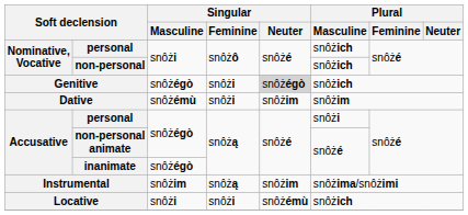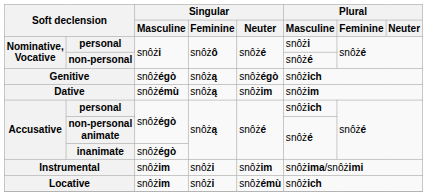Nominative, Vocative / personal | Plural / Masculine: snôżich -> snôżi
non-personal | Plural / Masculine: snôżich -> snôżé
Genitive | Singular / Feminine: snôżi -> snôżą
Genitive | Singular / Neuter: lightgrey background -> no background
Dative | Singular / Feminine: snôżi -> snôżą
Accusative / personal | Plural / Masculine: snôżi -> snôżich
Instrumental | Singular / Feminine: snôżą -> snôżi
Locative | Singular / Masculine: snôżi -> snôżim
